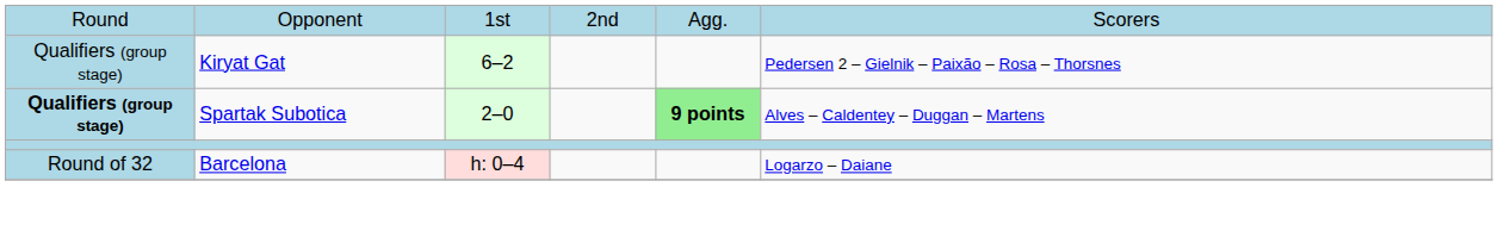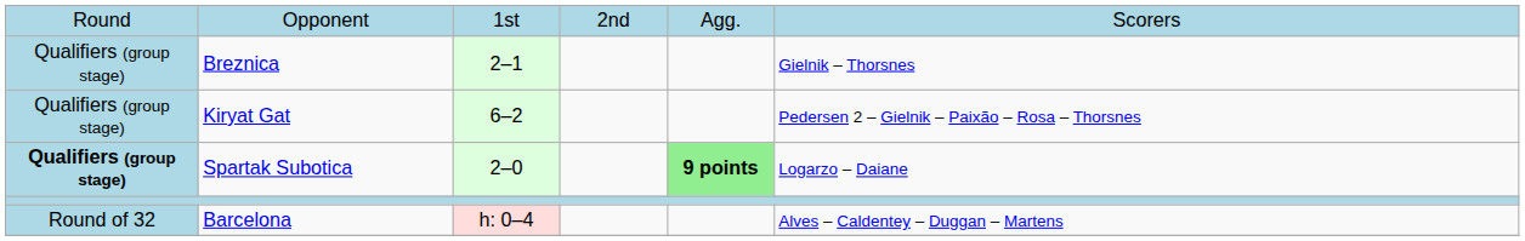+ row: Qualifiers (group stage) | Breznica | 2–1 | Gielnik – Thorsnes
Spartak Subotica | column 6: Alves – Caldentey – Duggan – Martens -> Logarzo – Daiane
Barcelona | column 6: Logarzo – Daiane -> Alves – Caldentey – Duggan – Martens
